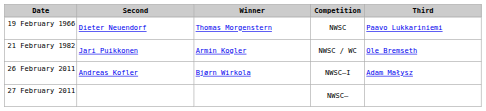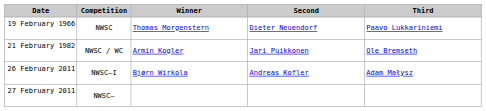columns swapped: Competition <-> Second
